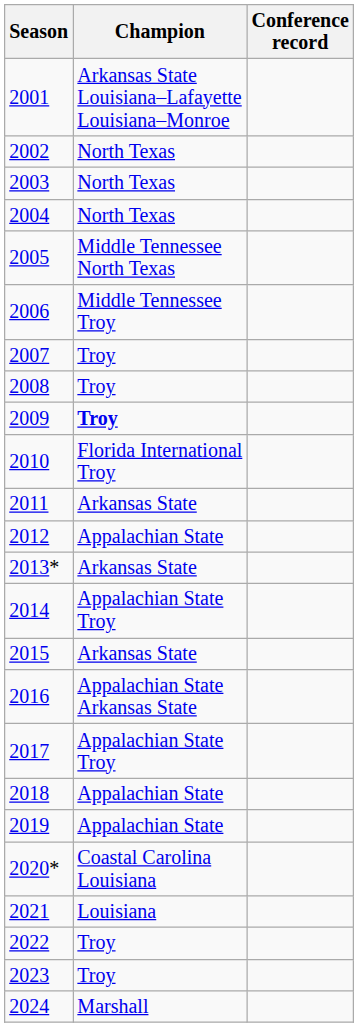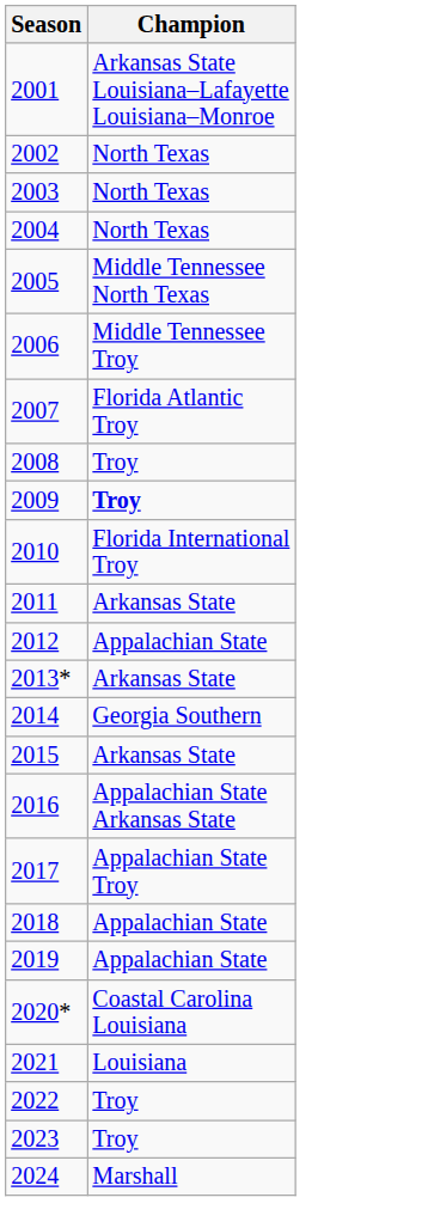- column: Conference record
2007 | Champion: Troy -> Florida Atlantic Troy
2014 | Champion: Appalachian State Troy -> Georgia Southern
